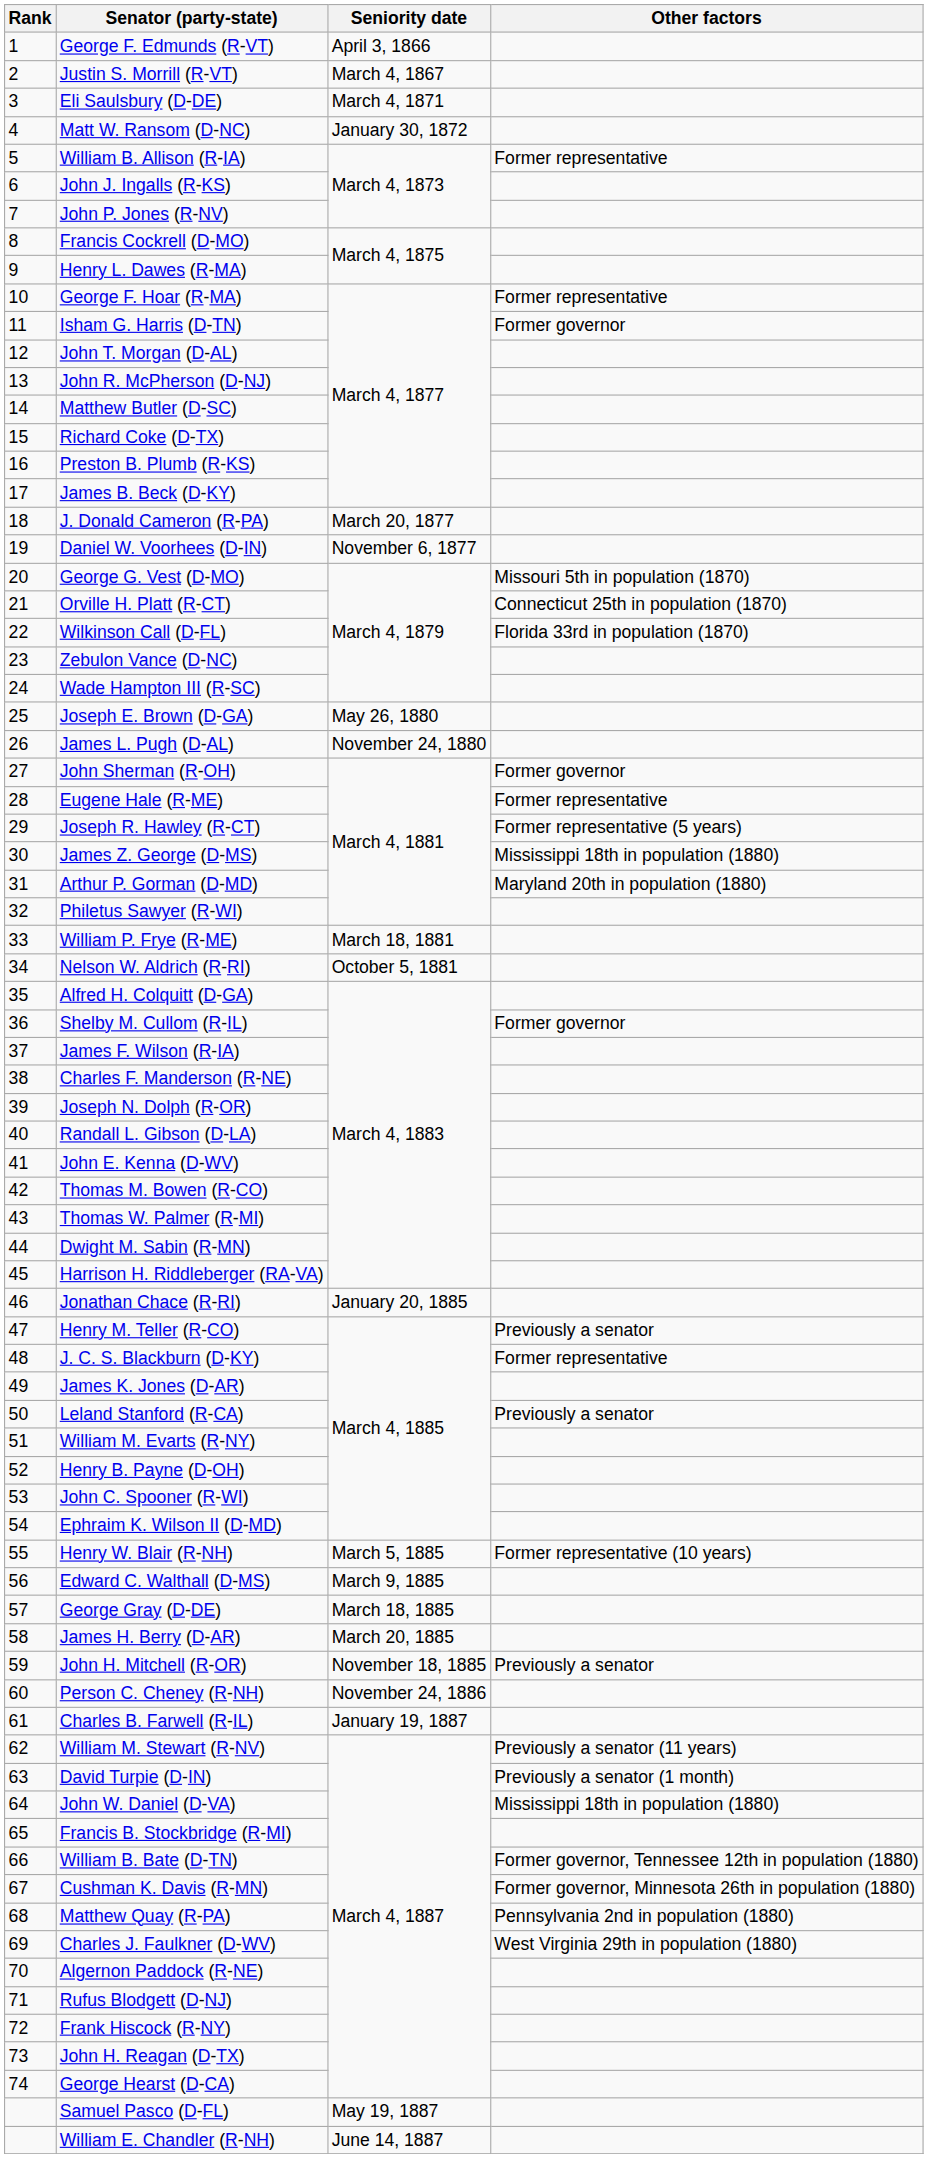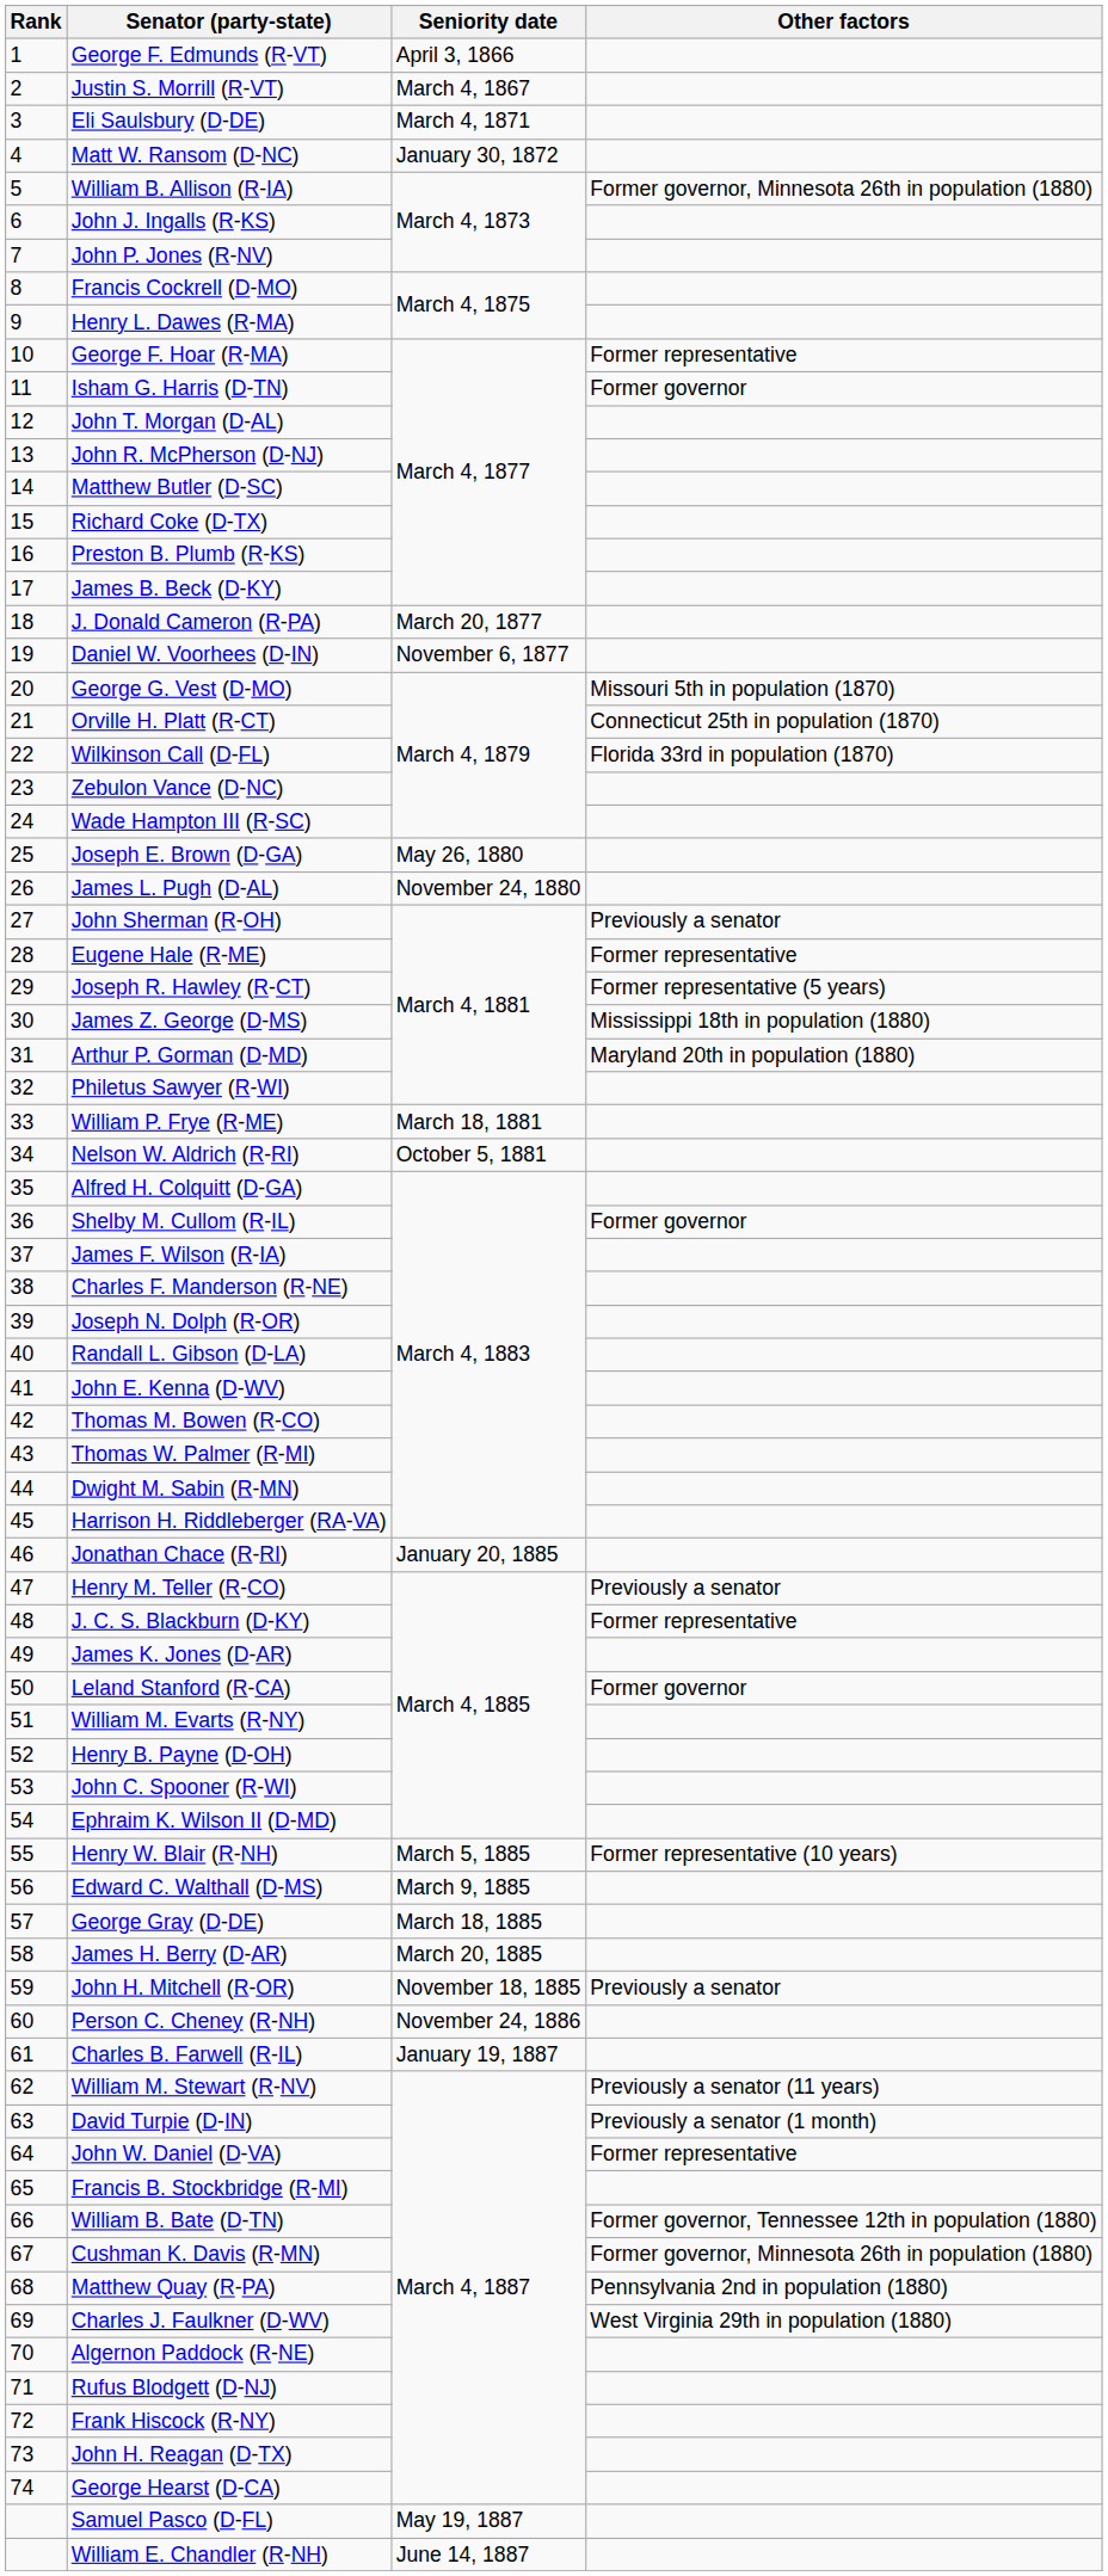William B. Allison (R-IA) | Other factors: Former representative -> Former governor, Minnesota 26th in population (1880)
John Sherman (R-OH) | Other factors: Former governor -> Previously a senator
Leland Stanford (R-CA) | Other factors: Previously a senator -> Former governor
John W. Daniel (D-VA) | Other factors: Mississippi 18th in population (1880) -> Former representative
